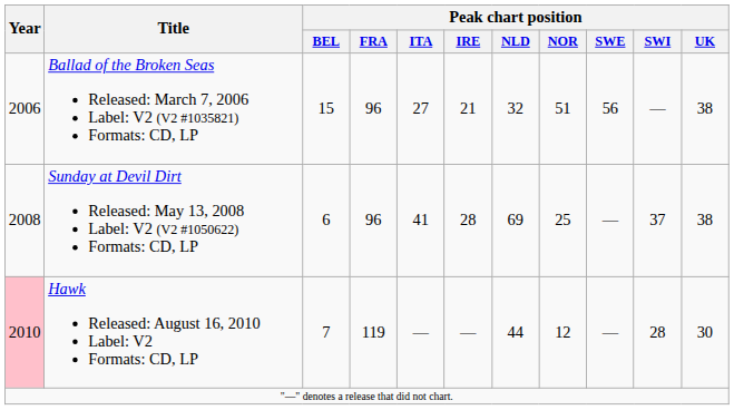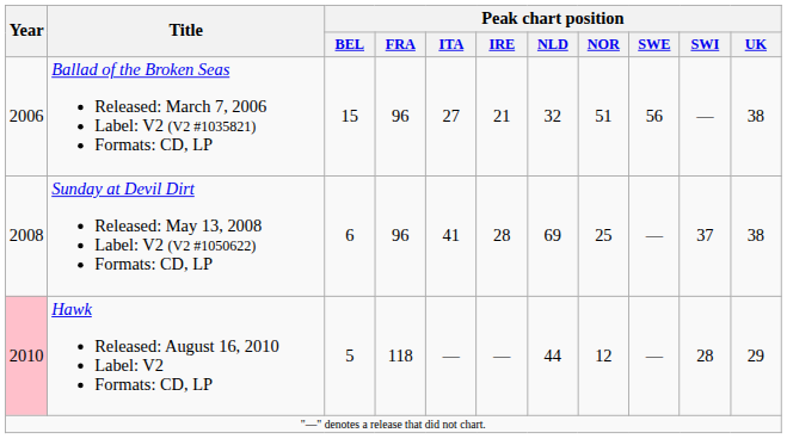Hawk Released: August 16, 2010 Label: V2 Formats: CD, LP | Peak chart position / BEL: 7 -> 5
Hawk Released: August 16, 2010 Label: V2 Formats: CD, LP | Peak chart position / FRA: 119 -> 118
Hawk Released: August 16, 2010 Label: V2 Formats: CD, LP | Peak chart position / UK: 30 -> 29
